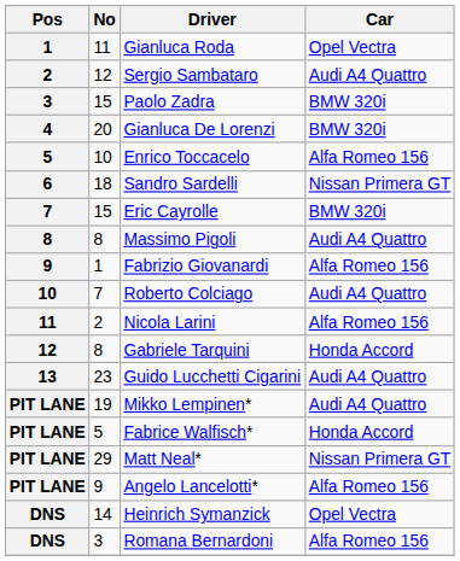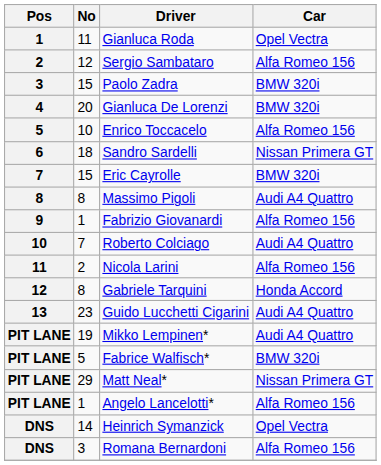Sergio Sambataro | Car: Audi A4 Quattro -> Alfa Romeo 156
Fabrice Walfisch* | Car: Honda Accord -> BMW 320i
Angelo Lancelotti* | No: 9 -> 1
